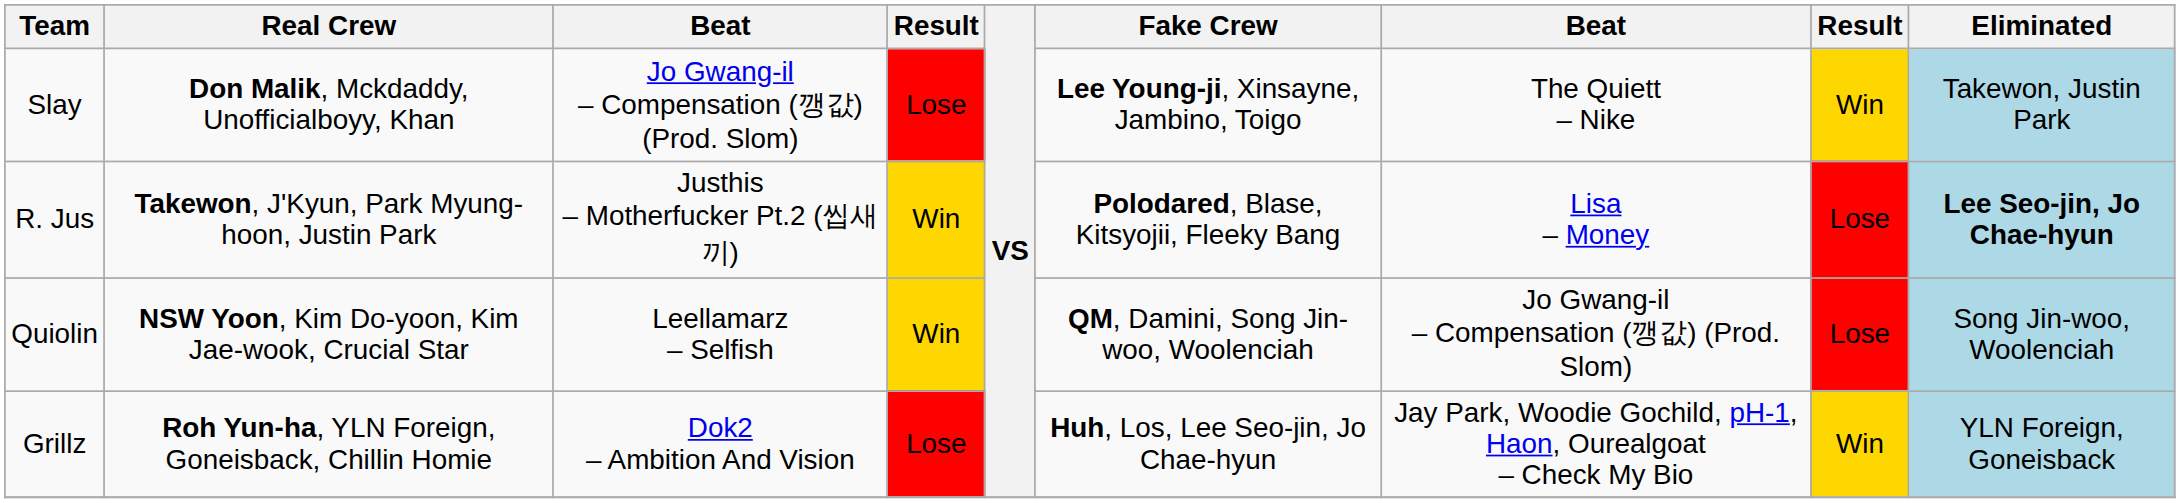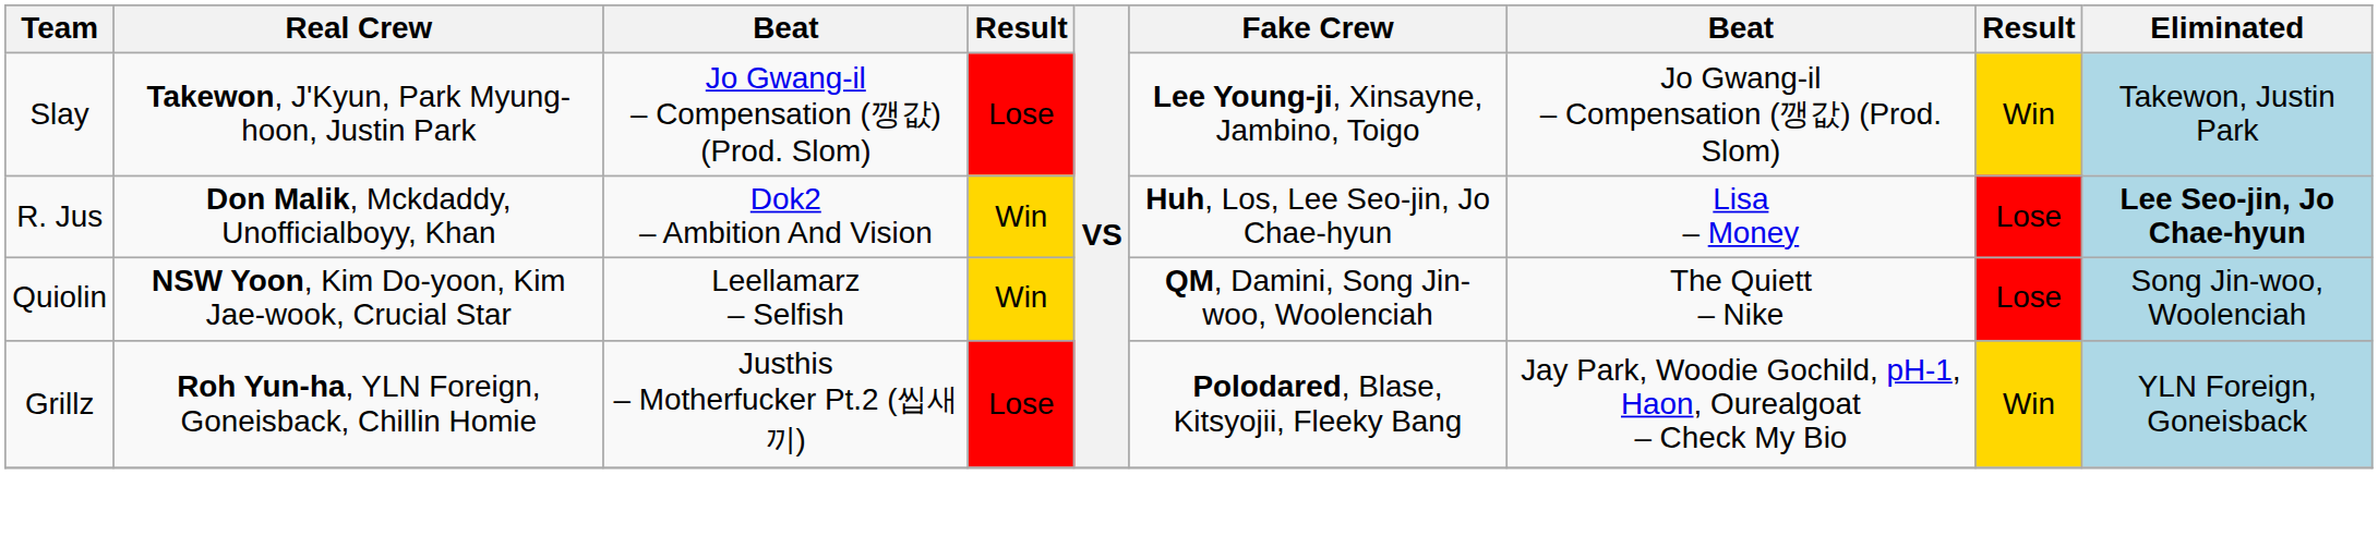Slay | Real Crew: Don Malik, Mckdaddy, Unofficialboyy, Khan -> Takewon, J'Kyun, Park Myung-hoon, Justin Park
Slay | column 7: The Quiett – Nike -> Jo Gwang-il – Compensation (깽값) (Prod. Slom)
R. Jus | Real Crew: Takewon, J'Kyun, Park Myung-hoon, Justin Park -> Don Malik, Mckdaddy, Unofficialboyy, Khan
R. Jus | column 3: Justhis – Motherfucker Pt.2 (씹새끼) -> Dok2 – Ambition And Vision
R. Jus | Fake Crew: Polodared, Blase, Kitsyojii, Fleeky Bang -> Huh, Los, Lee Seo-jin, Jo Chae-hyun
Quiolin | column 7: Jo Gwang-il – Compensation (깽값) (Prod. Slom) -> The Quiett – Nike
Grillz | column 3: Dok2 – Ambition And Vision -> Justhis – Motherfucker Pt.2 (씹새끼)
Grillz | Fake Crew: Huh, Los, Lee Seo-jin, Jo Chae-hyun -> Polodared, Blase, Kitsyojii, Fleeky Bang
